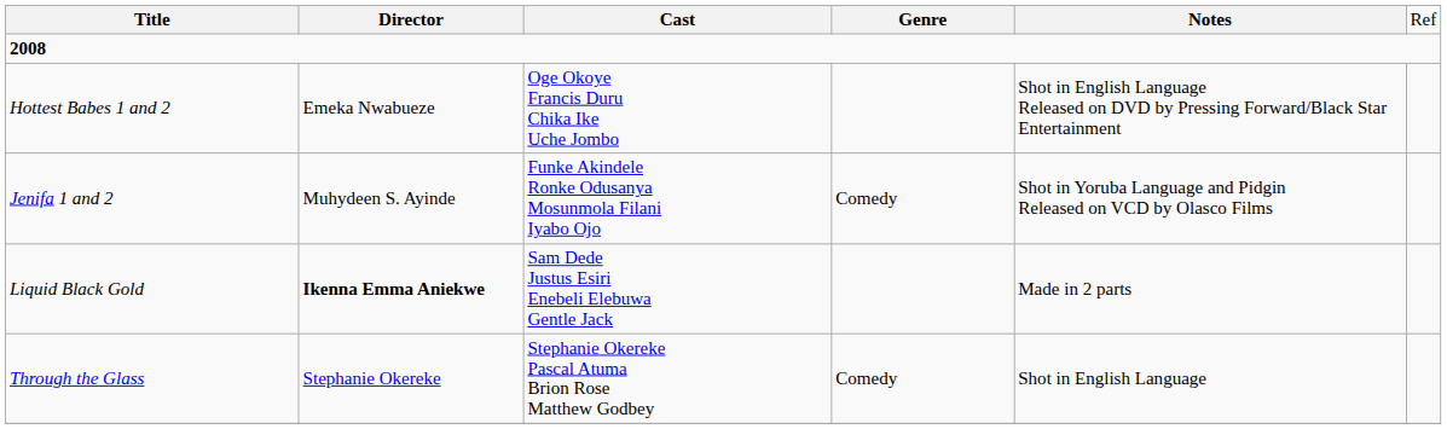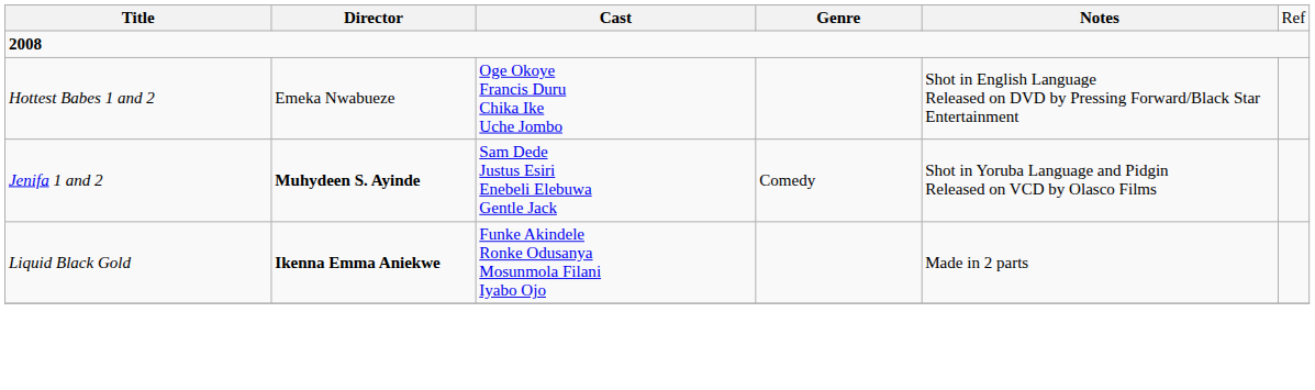Jenifa 1 and 2 | column 2: normal -> bold
Jenifa 1 and 2 | column 3: Funke Akindele Ronke Odusanya Mosunmola Filani Iyabo Ojo -> Sam Dede Justus Esiri Enebeli Elebuwa Gentle Jack
Liquid Black Gold | column 3: Sam Dede Justus Esiri Enebeli Elebuwa Gentle Jack -> Funke Akindele Ronke Odusanya Mosunmola Filani Iyabo Ojo
- row: Through the Glass | Stephanie Okereke | Stephanie Okereke Pascal Atuma Brion Rose Matthew Godbey | Comedy | Shot in English Language
